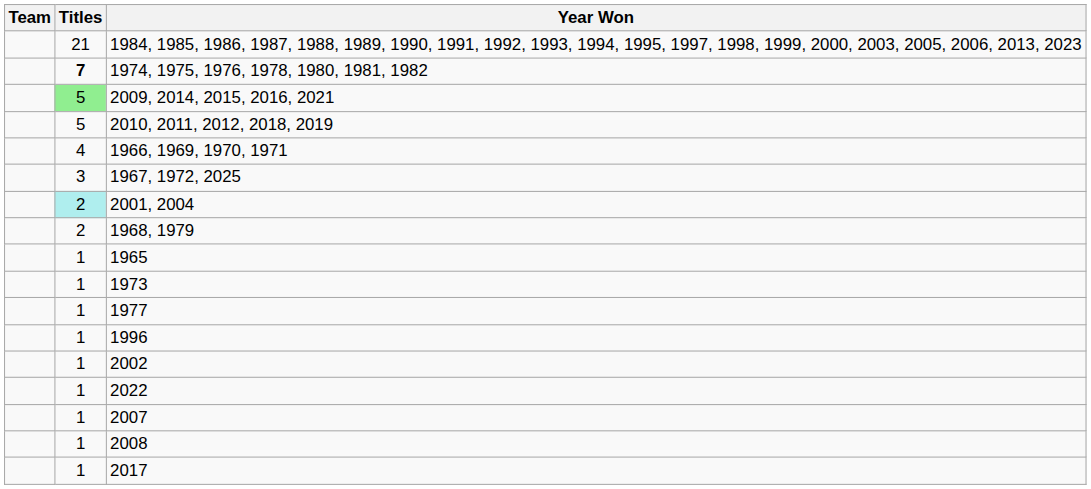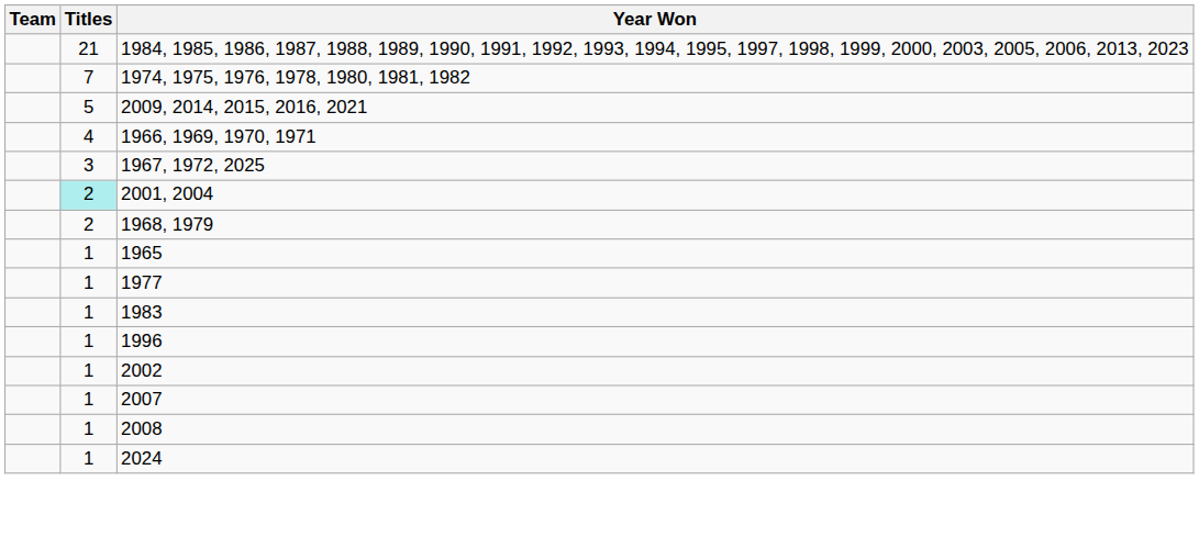1974, 1975, 1976, 1978, 1980, 1981, 1982 | Titles: bold -> normal
2009, 2014, 2015, 2016, 2021 | Titles: lightgreen background -> no background
- row: 5 | 2010, 2011, 2012, 2018, 2019
- row: 1 | 1973
+ row: 1 | 1983
- row: 1 | 2022
- row: 1 | 2017
+ row: 1 | 2024
